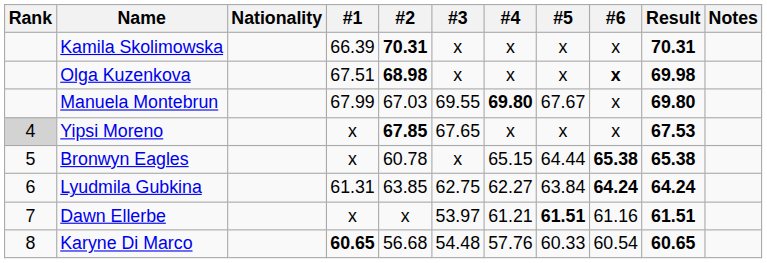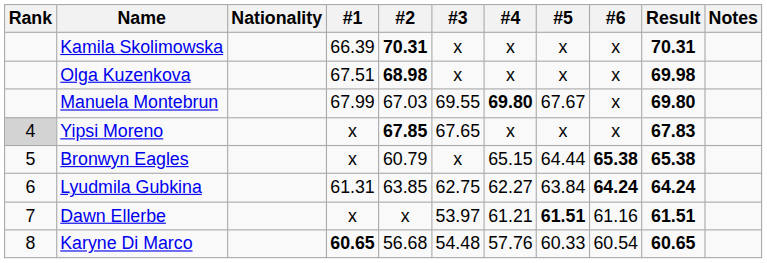Olga Kuzenkova | #6: bold -> normal
Yipsi Moreno | Result: 67.53 -> 67.83
Bronwyn Eagles | #2: 60.78 -> 60.79
